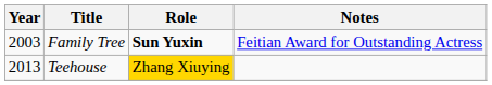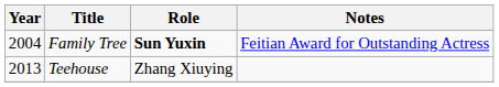Family Tree | Year: 2003 -> 2004
Teehouse | Role: gold background -> no background
